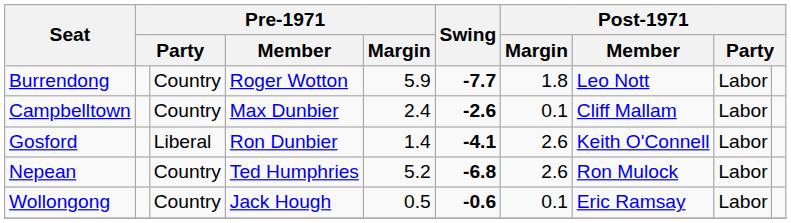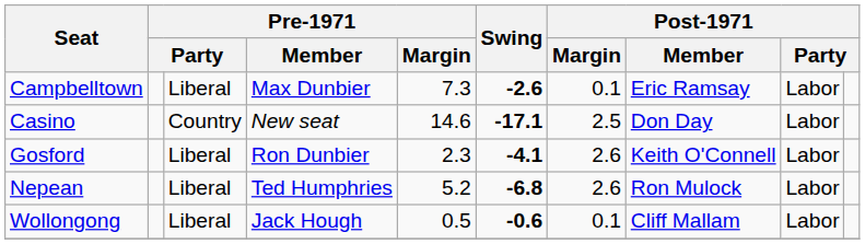- row: Burrendong | Country | Roger Wotton | 5.9 | -7.7 | 1.8 | Leo Nott | Labor
Campbelltown | column 3: Country -> Liberal
Campbelltown | Pre-1971 / Margin: 2.4 -> 7.3
Campbelltown | Post-1971 / Member: Cliff Mallam -> Eric Ramsay
+ row: Casino | Country | New seat | 14.6 | -17.1 | 2.5 | Don Day | Labor
Gosford | Pre-1971 / Margin: 1.4 -> 2.3
Nepean | column 3: Country -> Liberal
Wollongong | column 3: Country -> Liberal
Wollongong | Post-1971 / Member: Eric Ramsay -> Cliff Mallam
